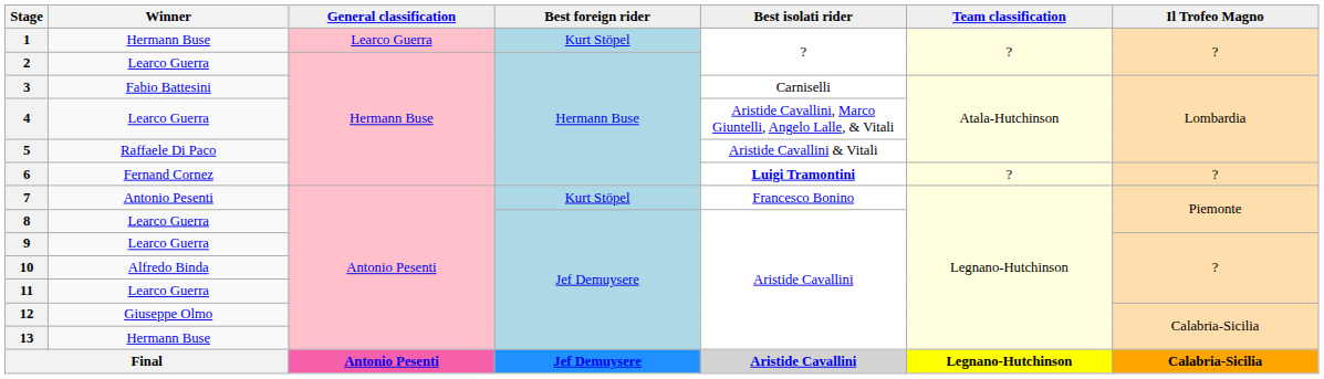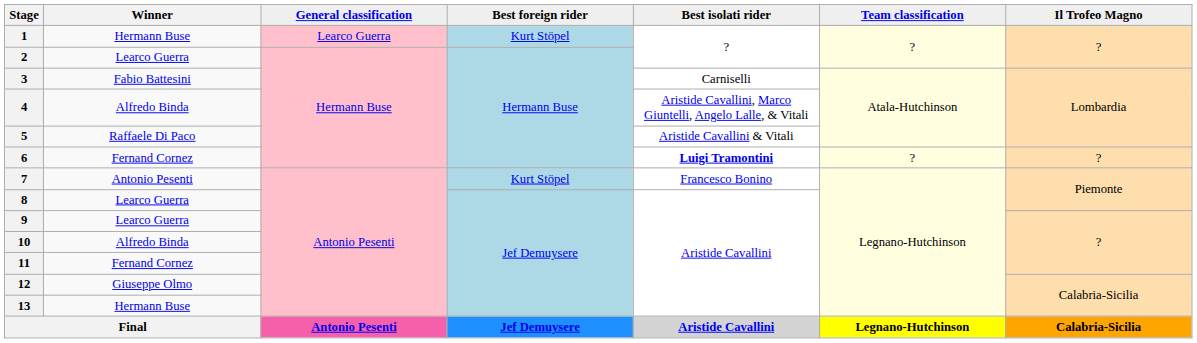4 | Winner: Learco Guerra -> Alfredo Binda
11 | Winner: Learco Guerra -> Fernand Cornez
